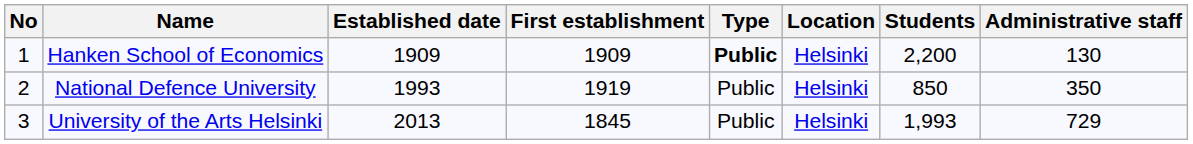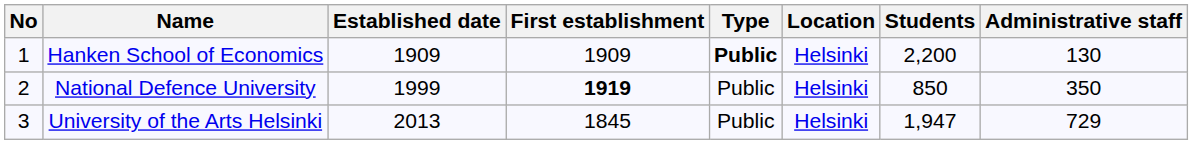National Defence University | Established date: 1993 -> 1999
National Defence University | First establishment: normal -> bold
University of the Arts Helsinki | Students: 1,993 -> 1,947
